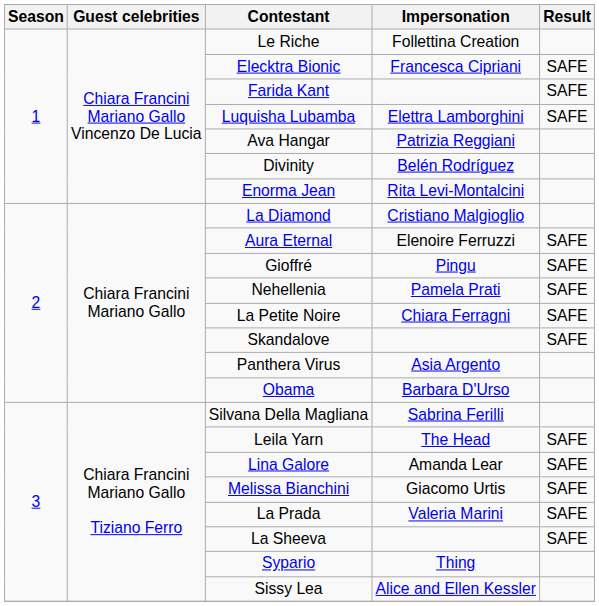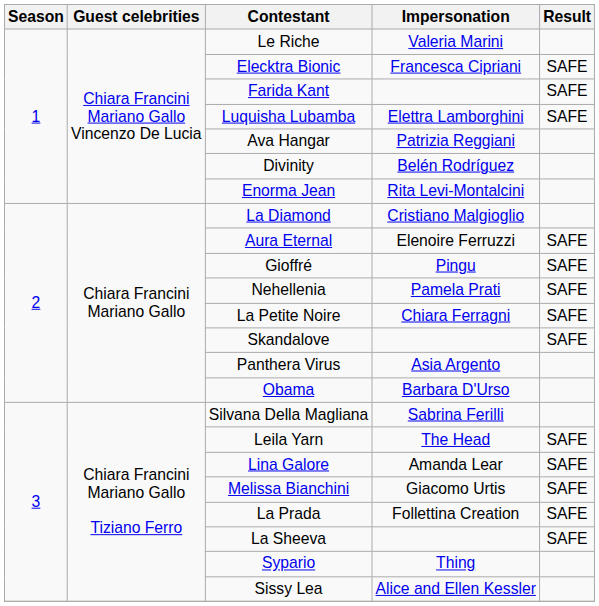Le Riche | Impersonation: Follettina Creation -> Valeria Marini
La Prada | Impersonation: Valeria Marini -> Follettina Creation
